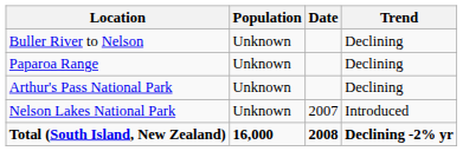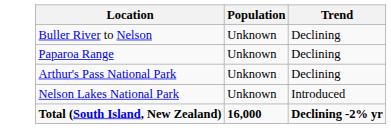- column: Date | 2007 | 2008
